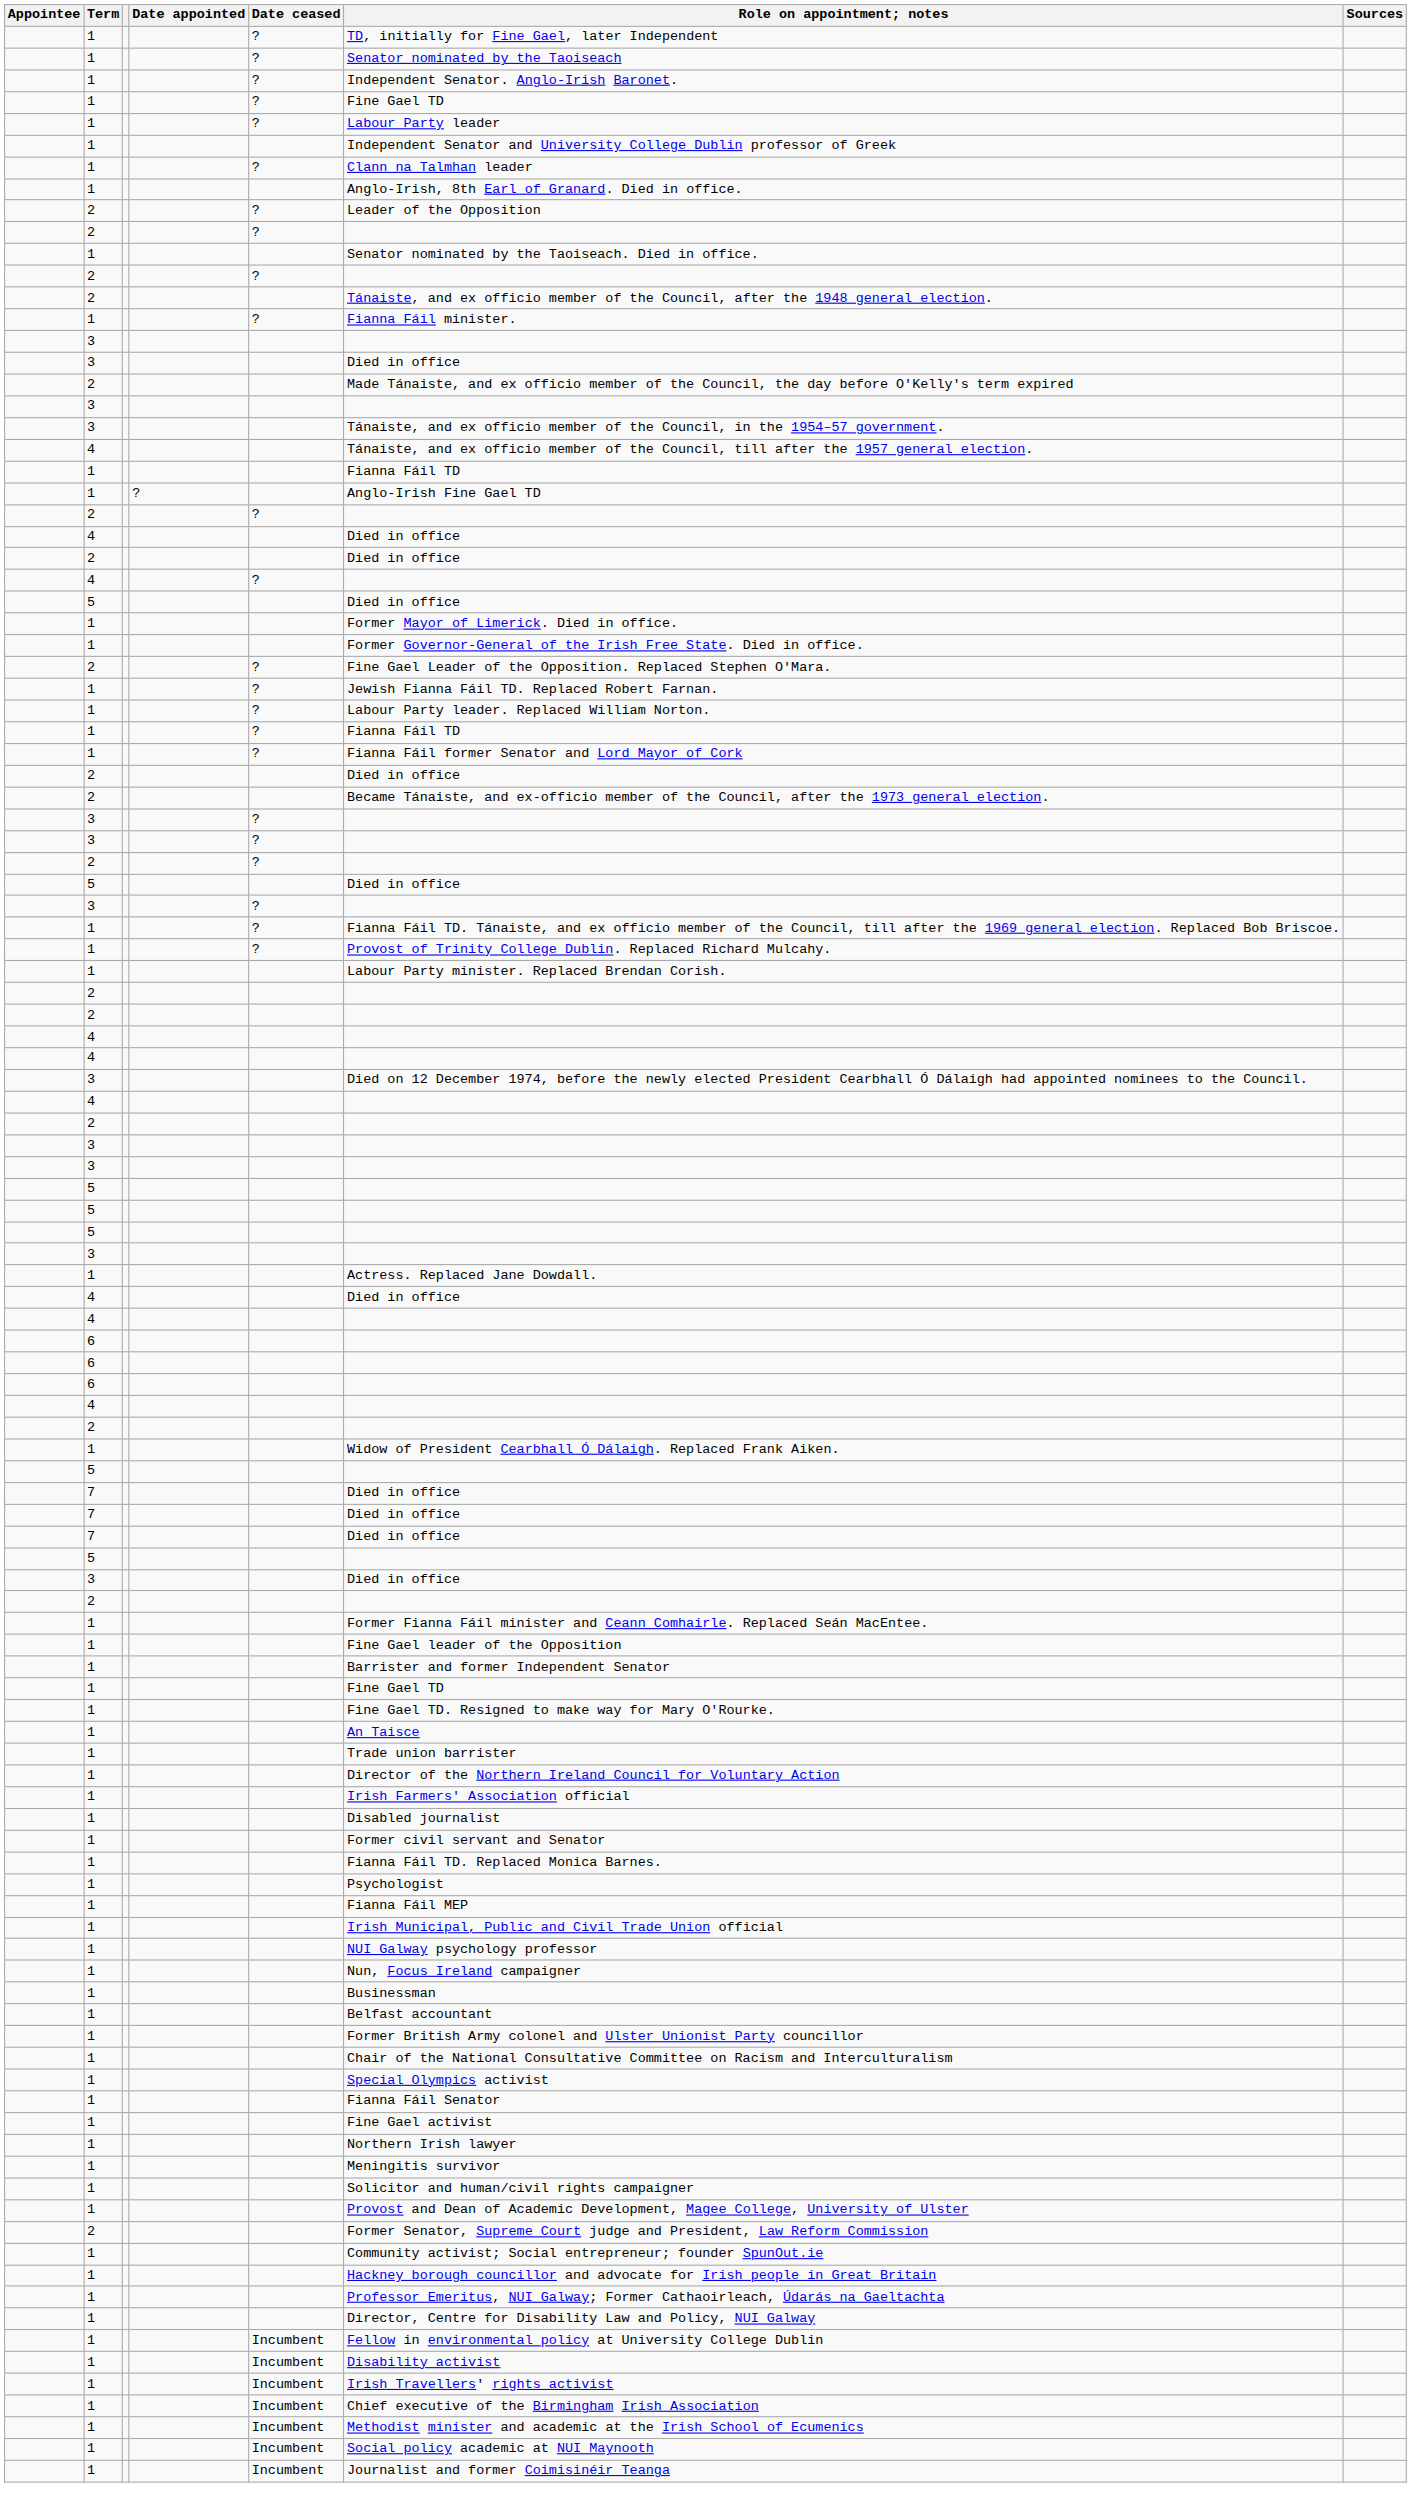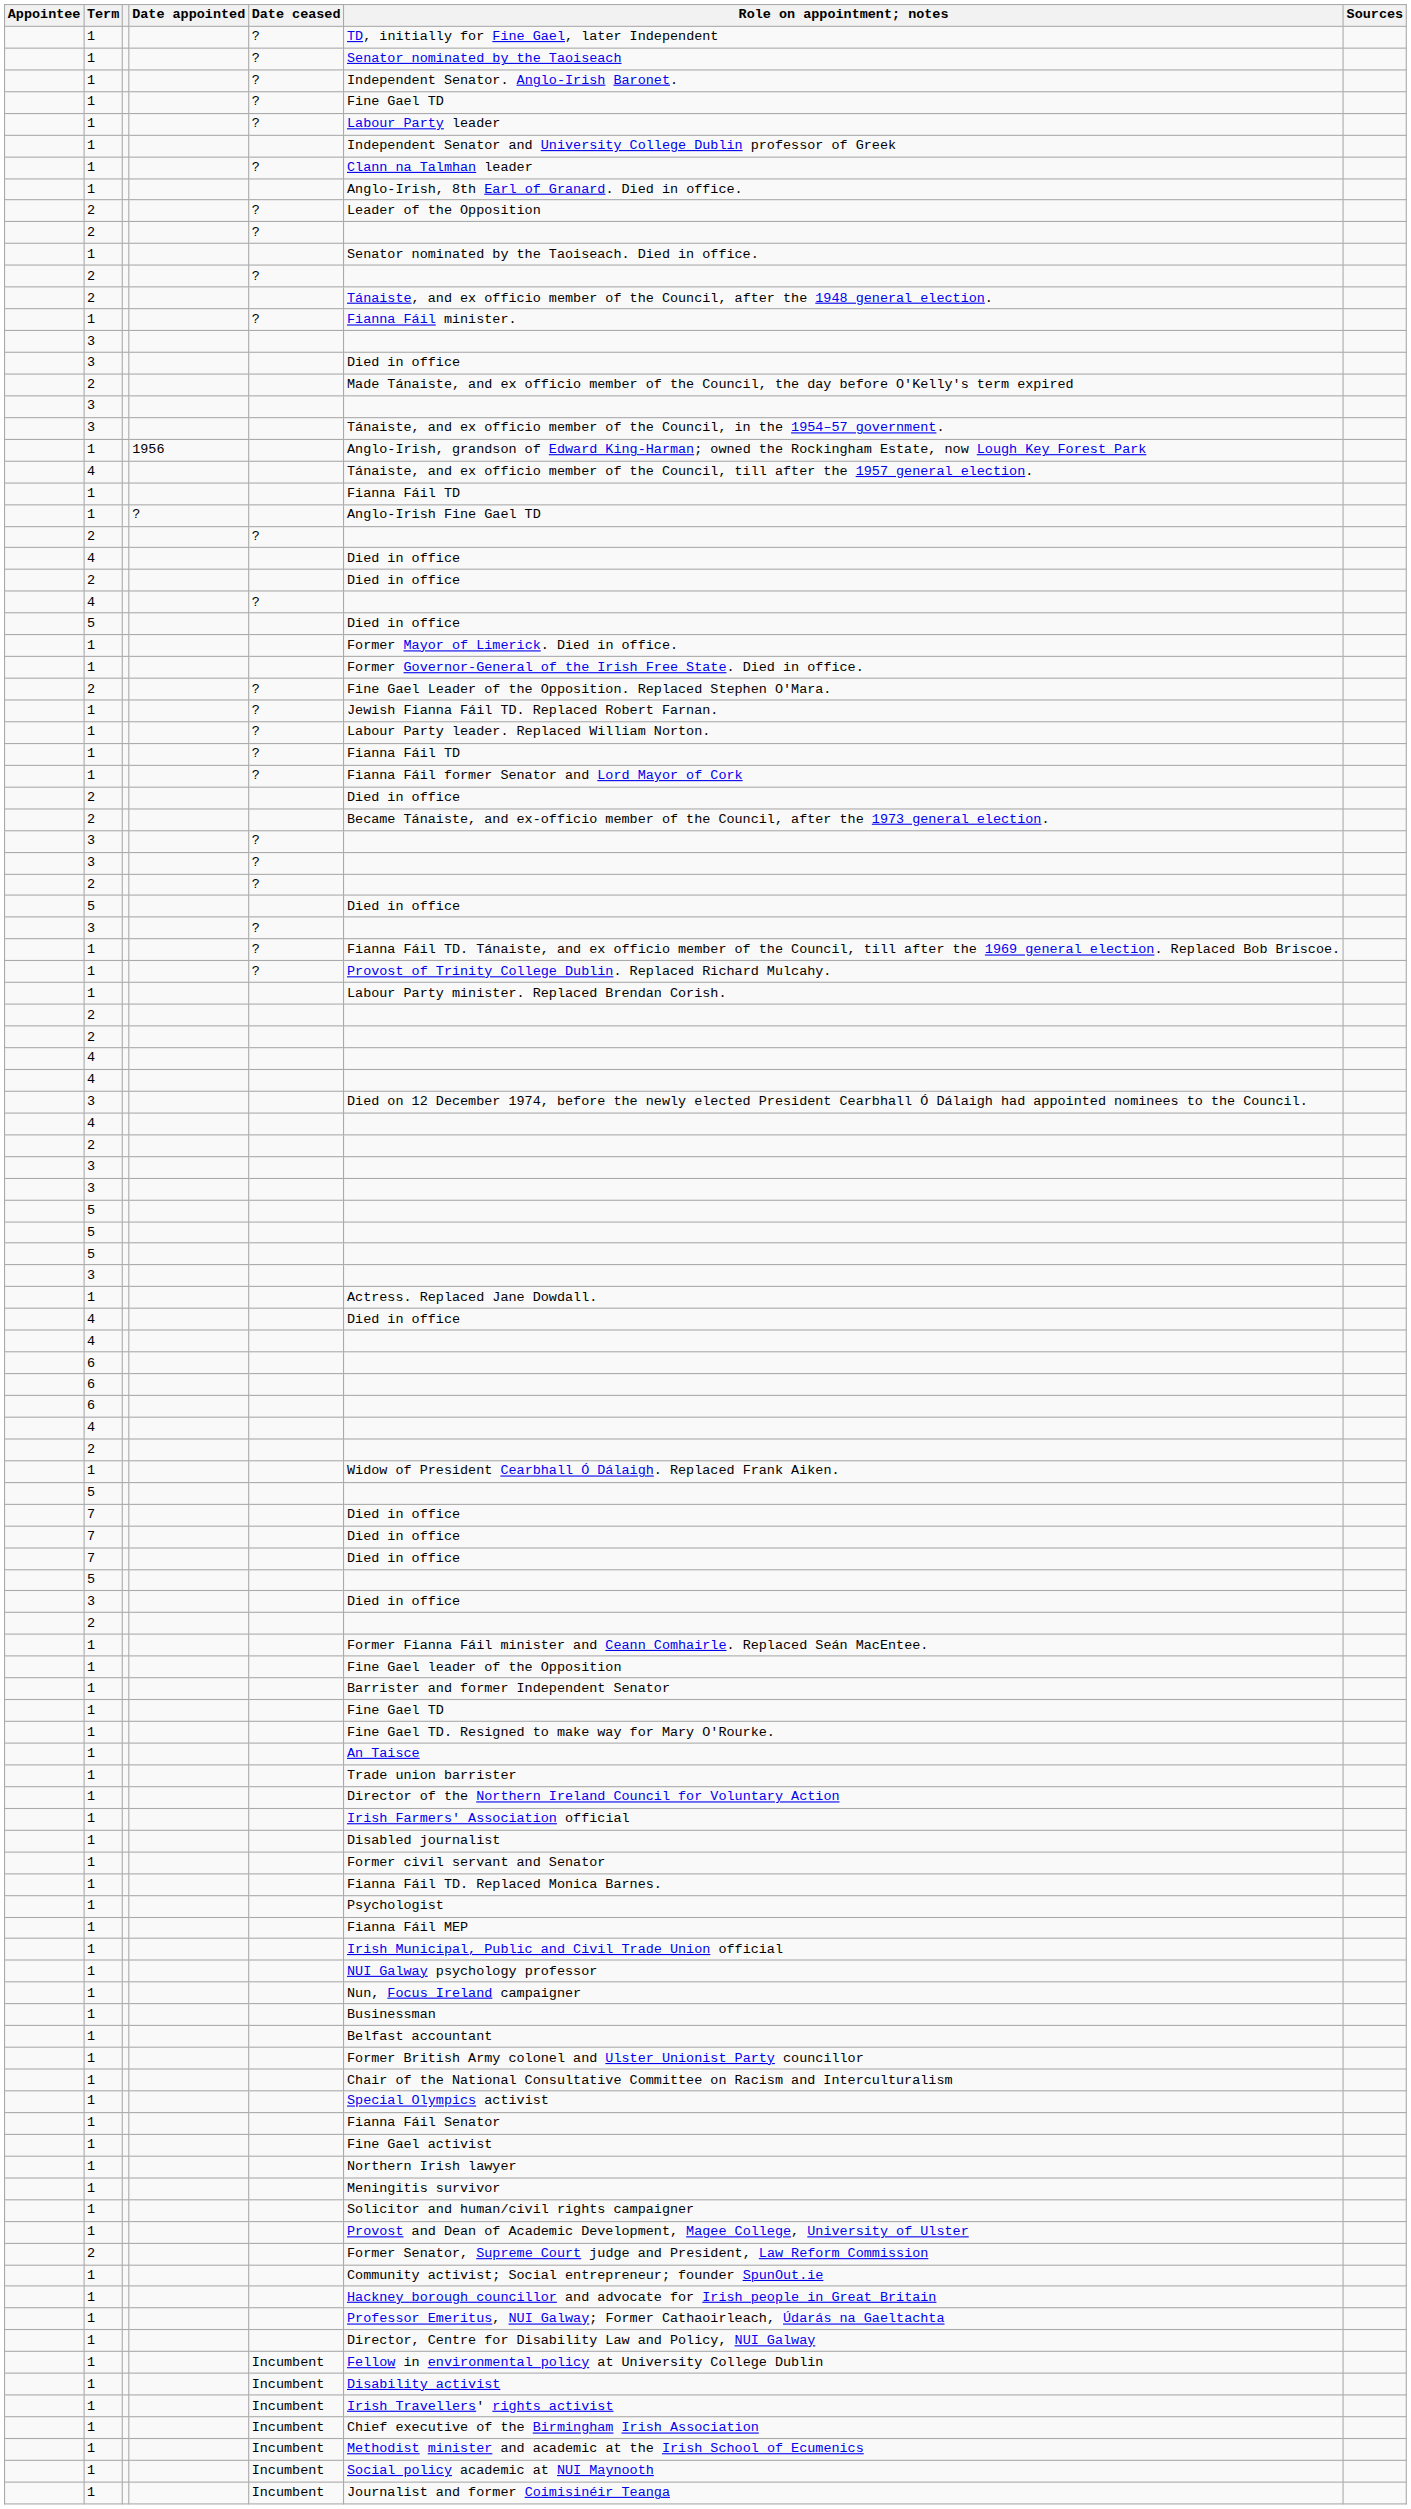+ row: 1 | 1956 | Anglo-Irish, grandson of Edward King-Harman; owned the Rockingham Estate, now Lough Key Forest Park
